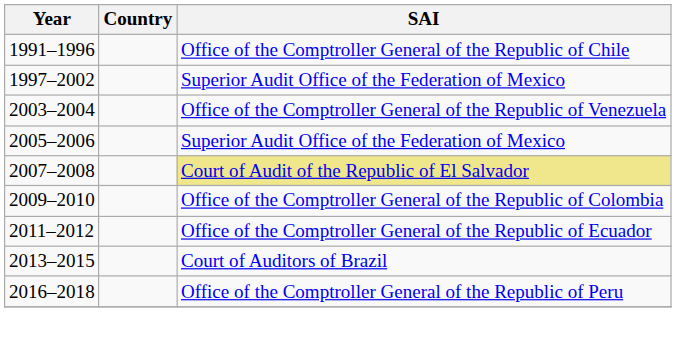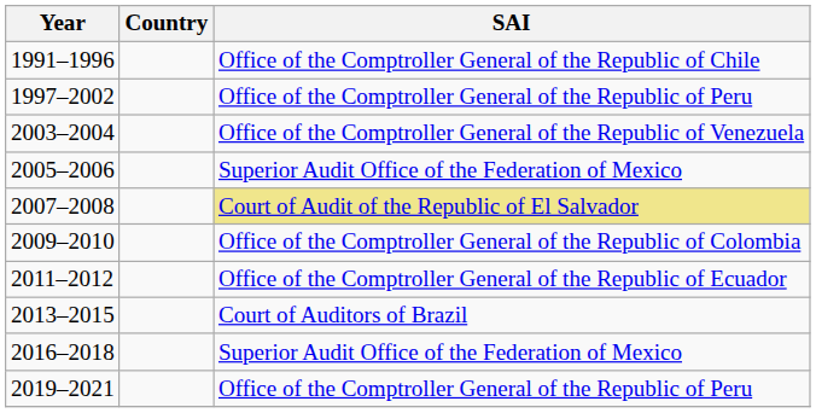1997–2002 | SAI: Superior Audit Office of the Federation of Mexico -> Office of the Comptroller General of the Republic of Peru
2016–2018 | SAI: Office of the Comptroller General of the Republic of Peru -> Superior Audit Office of the Federation of Mexico
+ row: 2019–2021 | Office of the Comptroller General of the Republic of Peru
